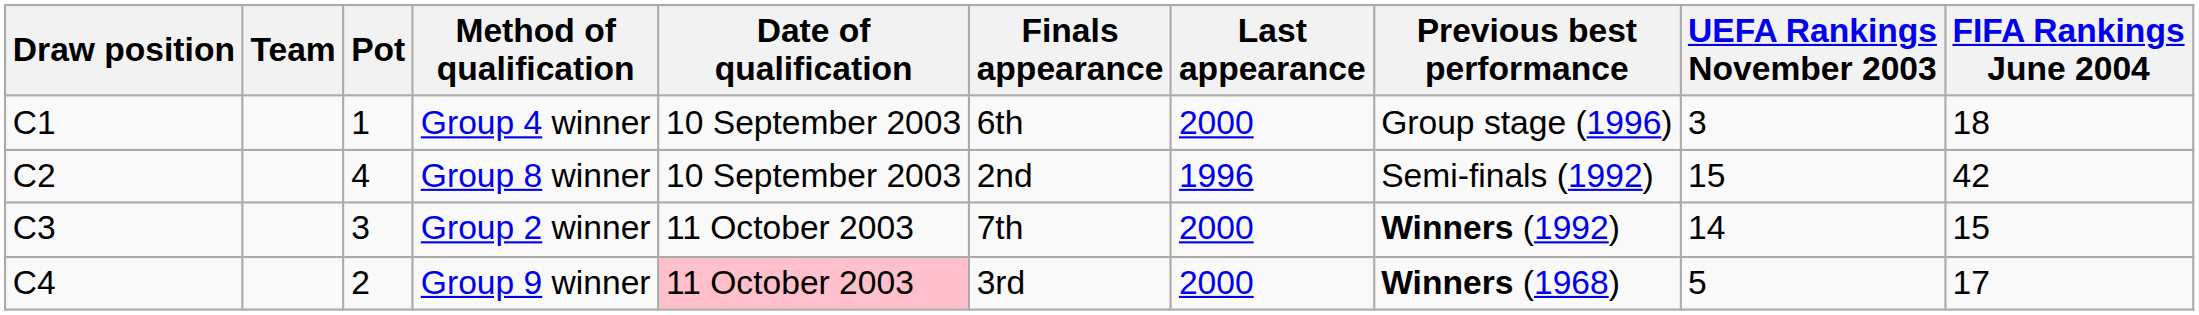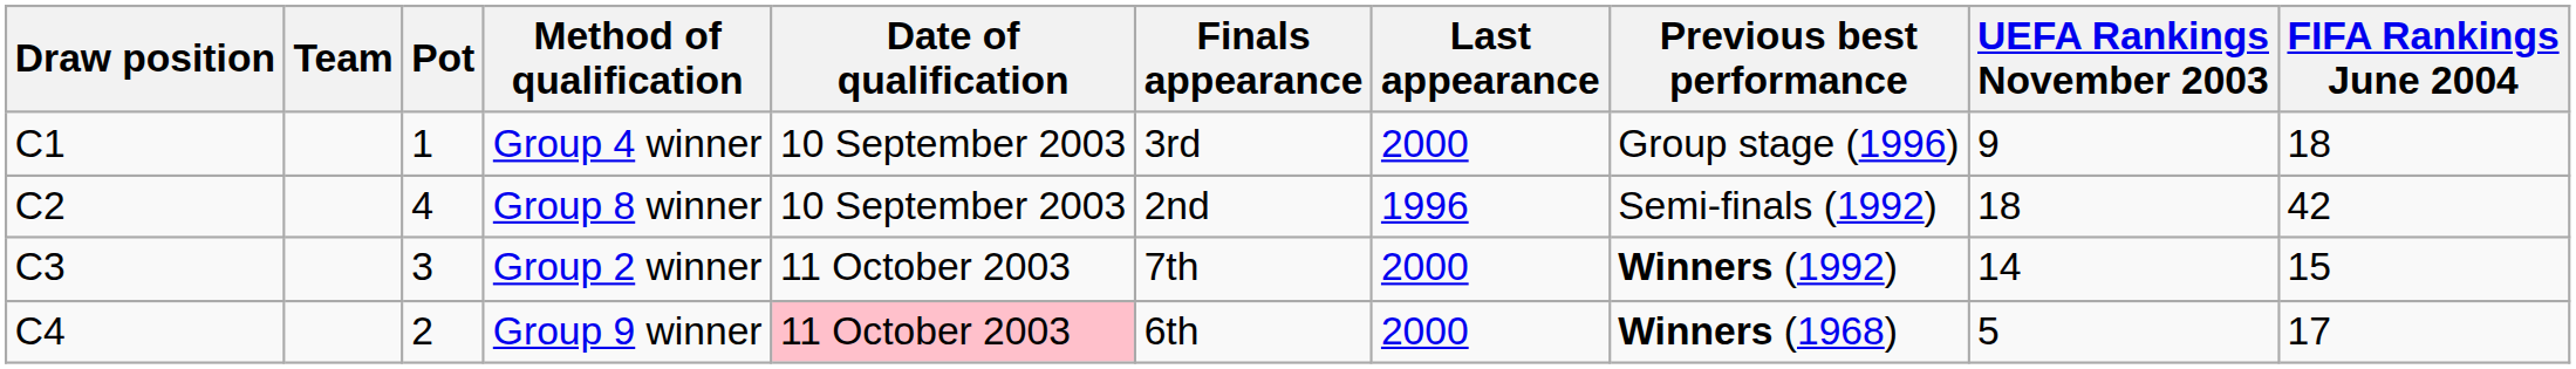Group 4 winner | Finals appearance: 6th -> 3rd
Group 4 winner | UEFA Rankings November 2003: 3 -> 9
Group 8 winner | UEFA Rankings November 2003: 15 -> 18
Group 9 winner | Finals appearance: 3rd -> 6th
